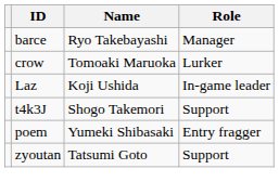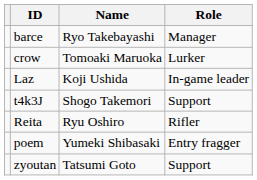+ row: Reita | Ryu Oshiro | Rifler
